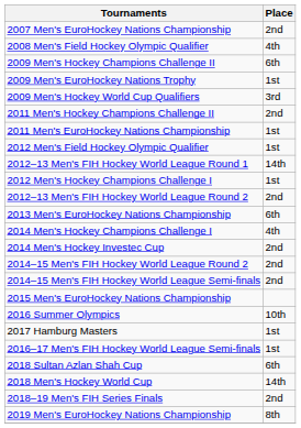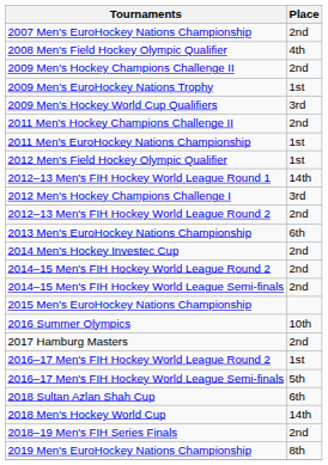2009 Men's Hockey Champions Challenge II | Place: 6th -> 2nd
2012 Men's Hockey Champions Challenge I | Place: 1st -> 3rd
- row: 2014 Men's Hockey Champions Challenge I | 4th
2017 Hamburg Masters | Place: 1st -> 2nd
+ row: 2016–17 Men's FIH Hockey World League Round 2 | 1st
2016–17 Men's FIH Hockey World League Semi-finals | Place: 1st -> 5th
